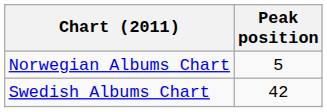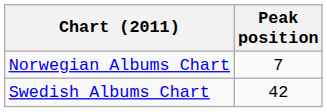Norwegian Albums Chart | Peak position: 5 -> 7
